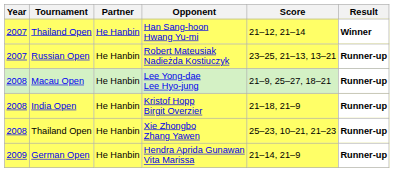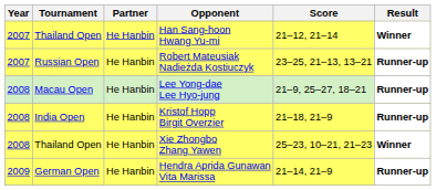Xie Zhongbo Zhang Yawen | Result: Runner-up -> Winner
